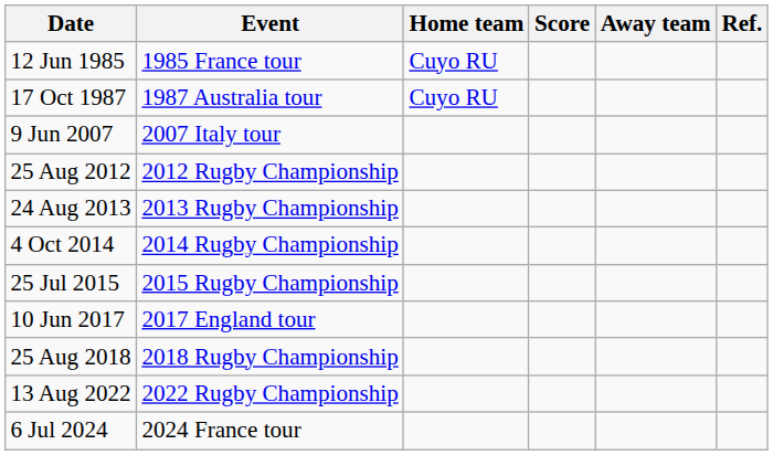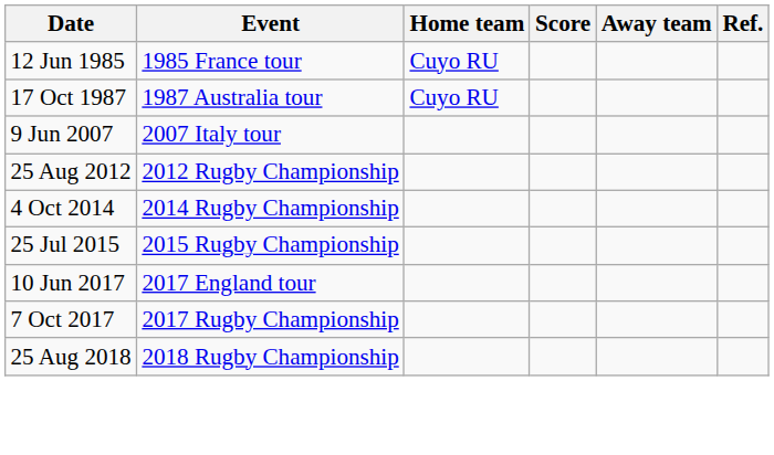- row: 24 Aug 2013 | 2013 Rugby Championship
+ row: 7 Oct 2017 | 2017 Rugby Championship
- row: 13 Aug 2022 | 2022 Rugby Championship
- row: 6 Jul 2024 | 2024 France tour
